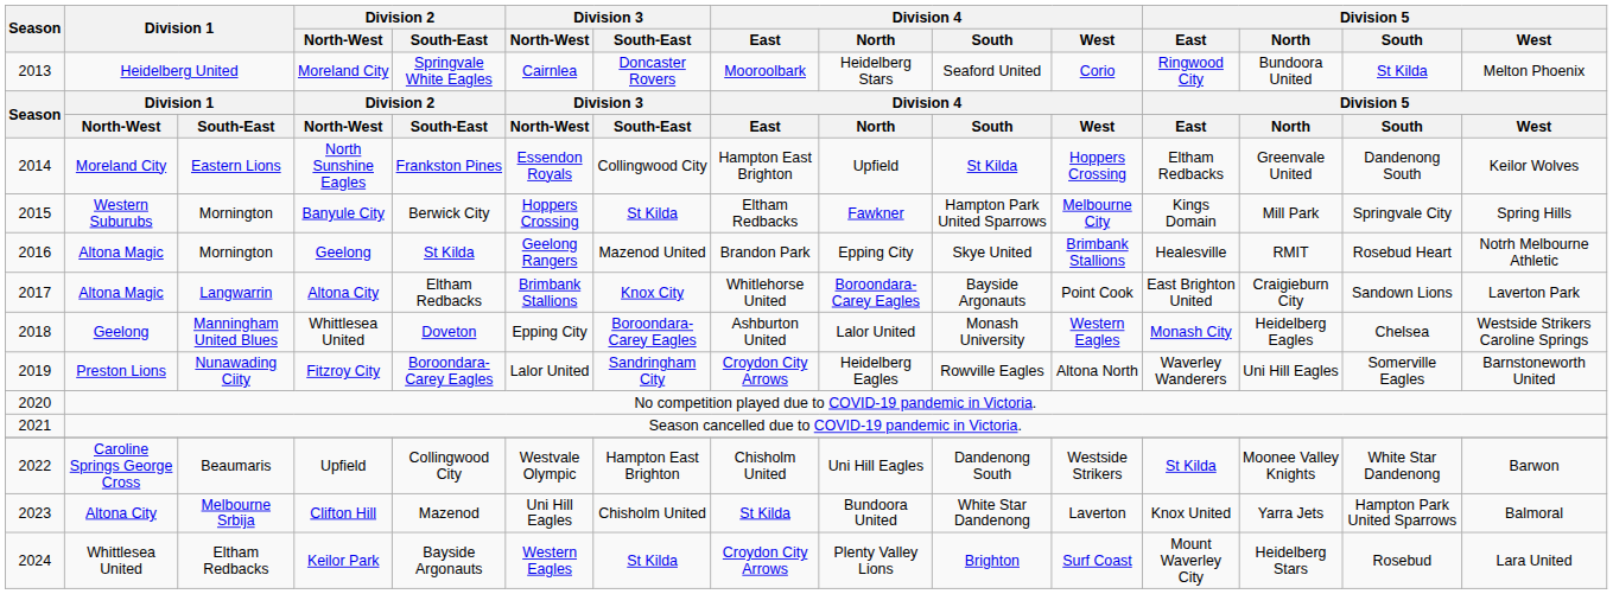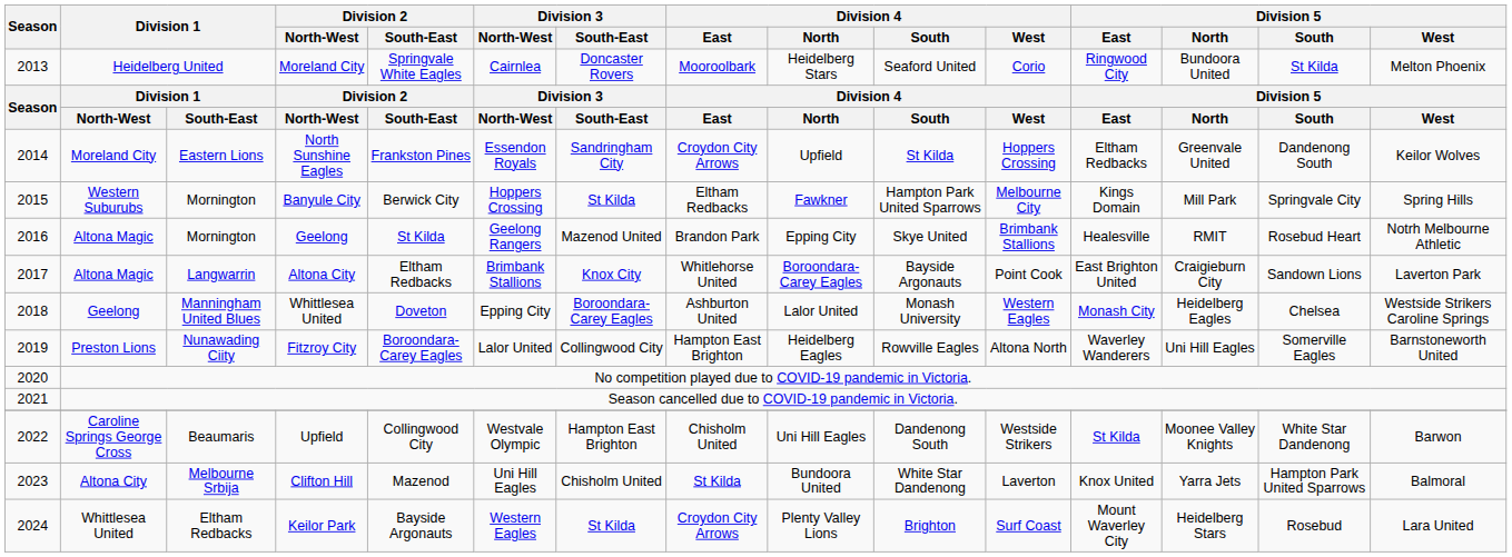North Sunshine Eagles | Division 3 / South-East: Collingwood City -> Sandringham City
North Sunshine Eagles | Division 4 / East: Hampton East Brighton -> Croydon City Arrows
Fitzroy City | Division 3 / South-East: Sandringham City -> Collingwood City
Fitzroy City | Division 4 / East: Croydon City Arrows -> Hampton East Brighton
